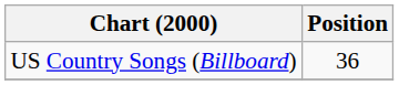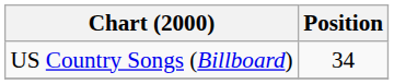US Country Songs (Billboard) | Position: 36 -> 34
